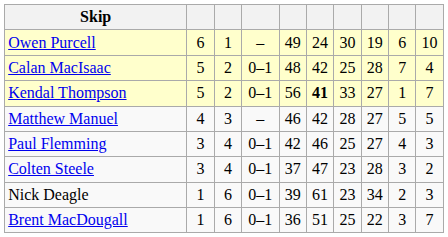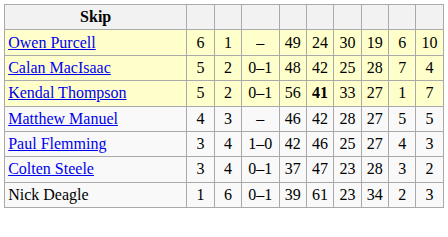Paul Flemming | column 4: 0–1 -> 1–0
- row: Brent MacDougall | 1 | 6 | 0–1 | 36 | 51 | 25 | 22 | 3 | 7
